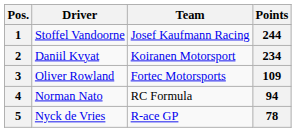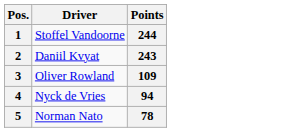- column: Team | Josef Kaufmann Racing | Koiranen Motorsport | Fortec Motorsports | RC Formula | R-ace GP
2 | Points: 234 -> 243
4 | Driver: Norman Nato -> Nyck de Vries
5 | Driver: Nyck de Vries -> Norman Nato
